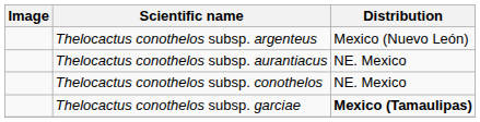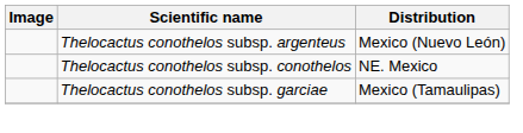- row: Thelocactus conothelos subsp. aurantiacus | NE. Mexico
Thelocactus conothelos subsp. garciae | Distribution: bold -> normal
